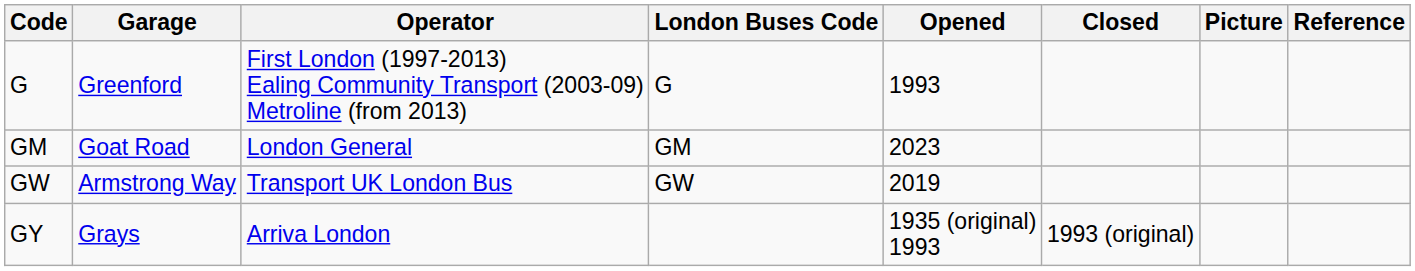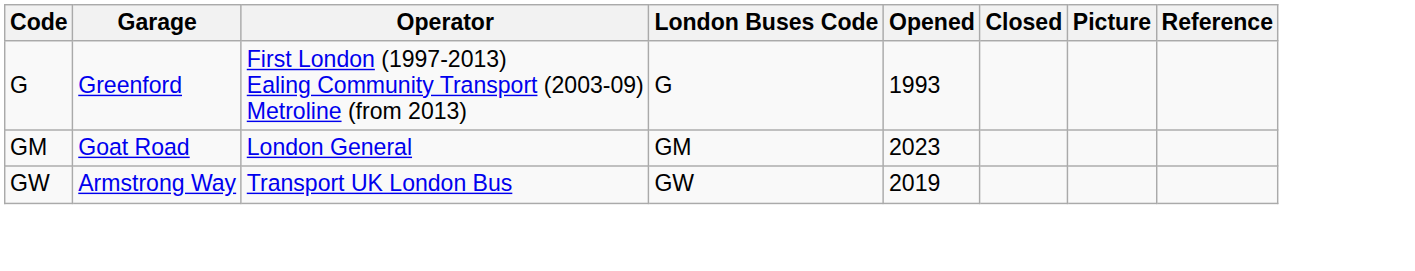- row: GY | Grays | Arriva London | 1935 (original) 1993 | 1993 (original)
